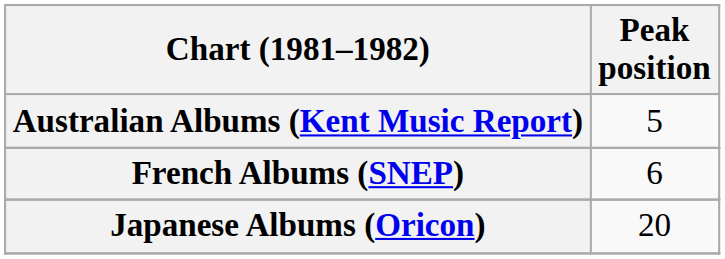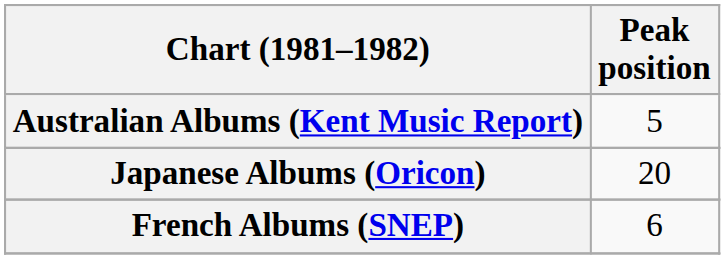rows swapped: French Albums (SNEP) <-> Japanese Albums (Oricon)
